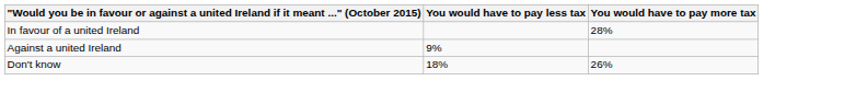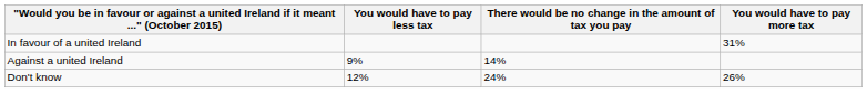+ column: There would be no change in the amount of tax you pay | 14% | 24%
In favour of a united Ireland | You would have to pay more tax: 28% -> 31%
Don't know | You would have to pay less tax: 18% -> 12%
